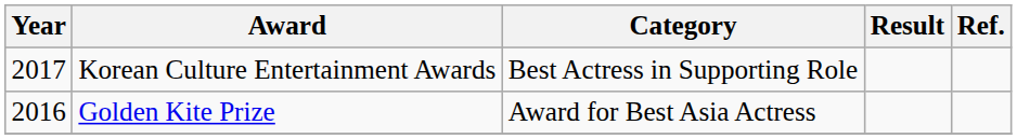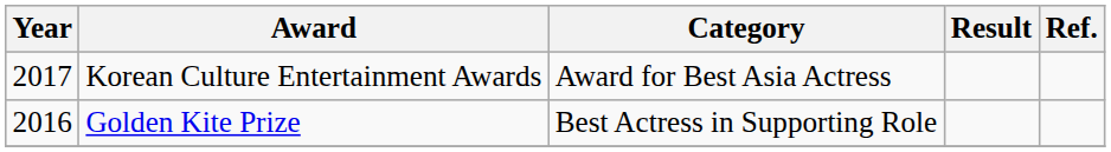Korean Culture Entertainment Awards | Category: Best Actress in Supporting Role -> Award for Best Asia Actress
Golden Kite Prize | Category: Award for Best Asia Actress -> Best Actress in Supporting Role
